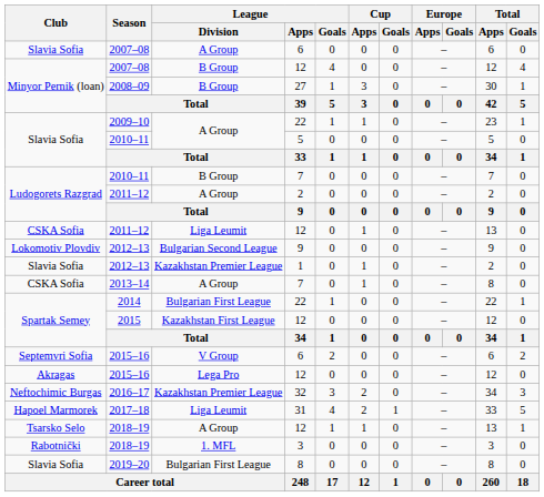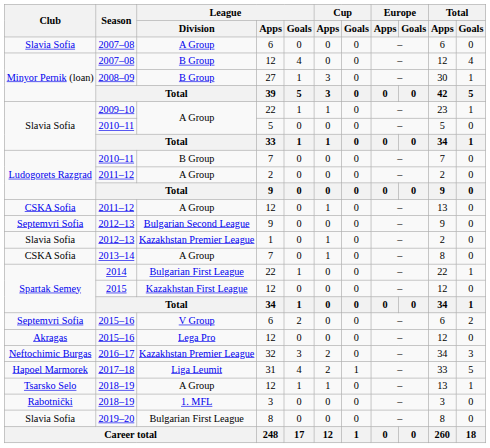2011–12 / 12 | League / Division: Liga Leumit -> A Group
2012–13 / 9 | Club: Lokomotiv Plovdiv -> Septemvri Sofia
